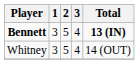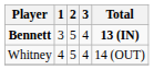Whitney | 1: 3 -> 4
